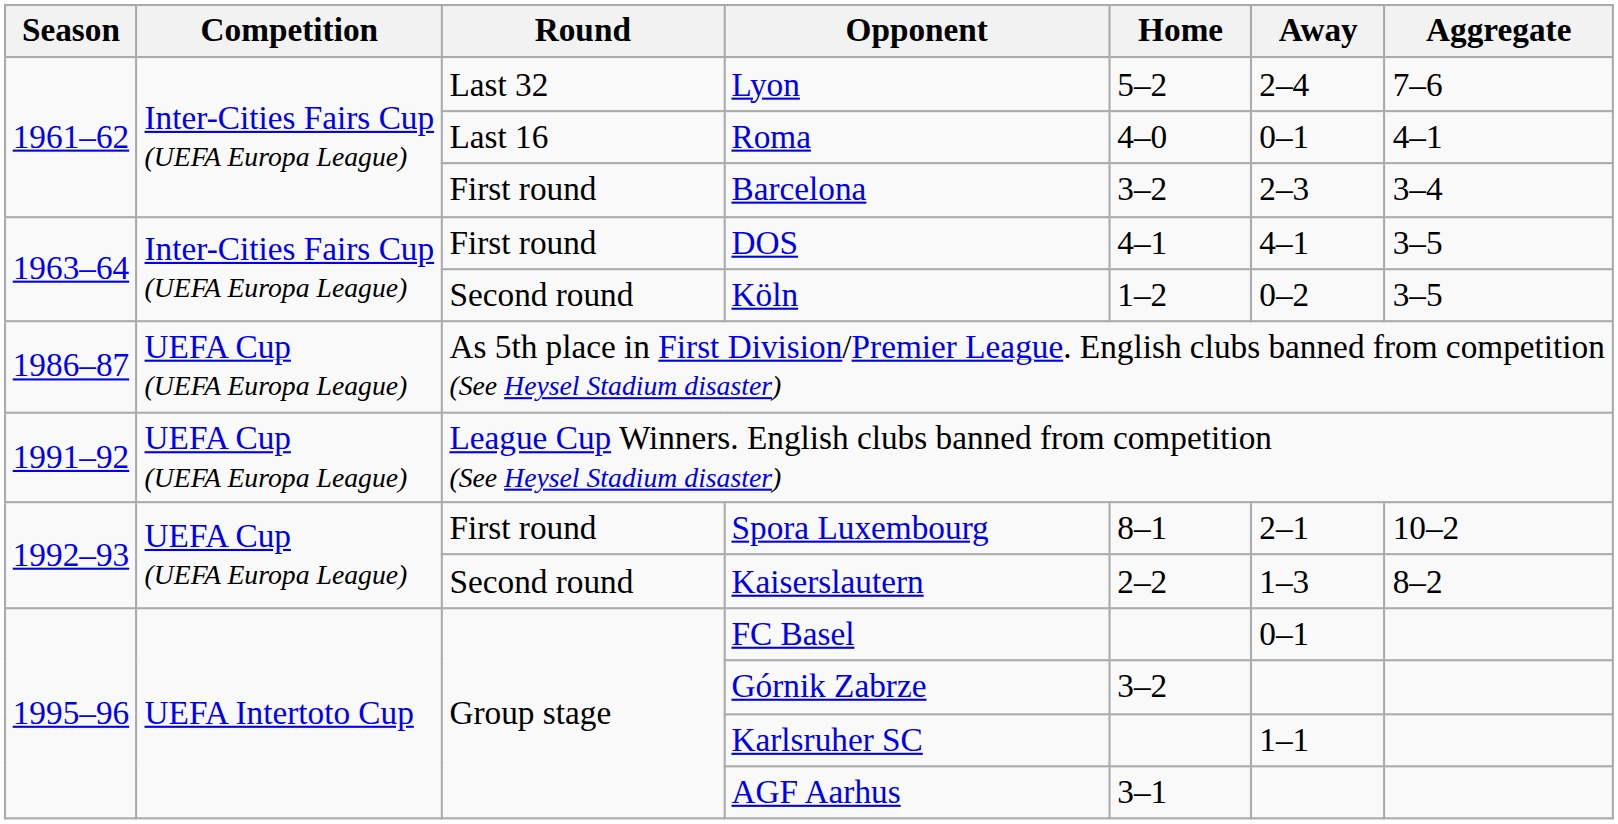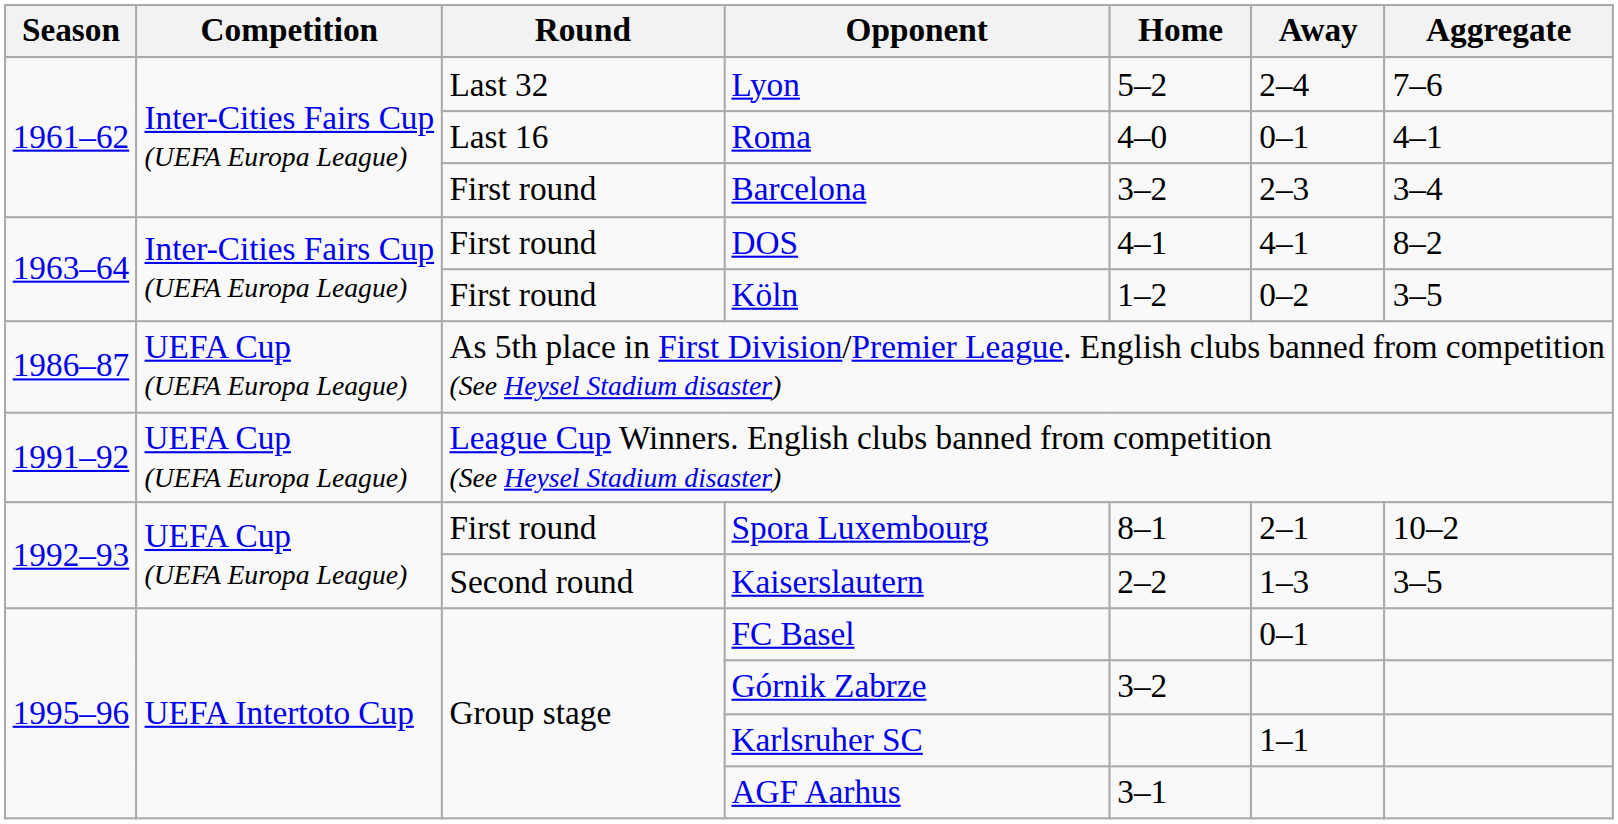DOS | Aggregate: 3–5 -> 8–2
Köln | Round: Second round -> First round
Kaiserslautern | Aggregate: 8–2 -> 3–5
